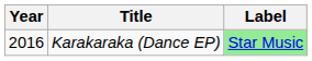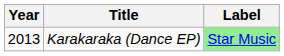Karakaraka (Dance EP) | Year: 2016 -> 2013
